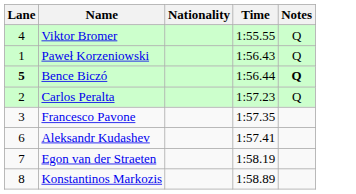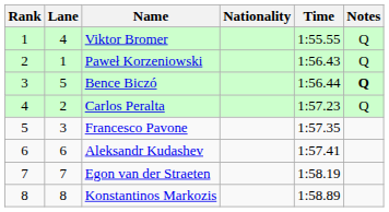+ column: Rank | 1 | 2 | 3 | 4 | 5 | 6 | 7 | 8
Bence Biczó | Lane: bold -> normal
